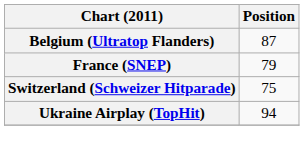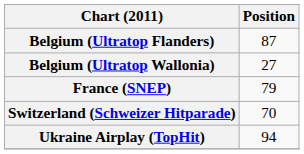+ row: Belgium (Ultratop Wallonia) | 27
Switzerland (Schweizer Hitparade) | Position: 75 -> 70
